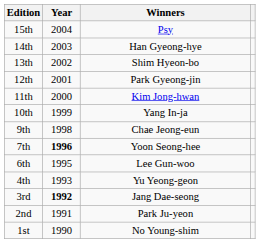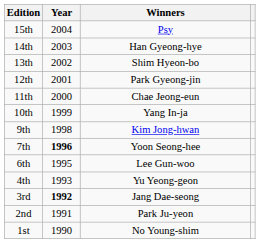11th | Winners: Kim Jong-hwan -> Chae Jeong-eun
9th | Winners: Chae Jeong-eun -> Kim Jong-hwan
